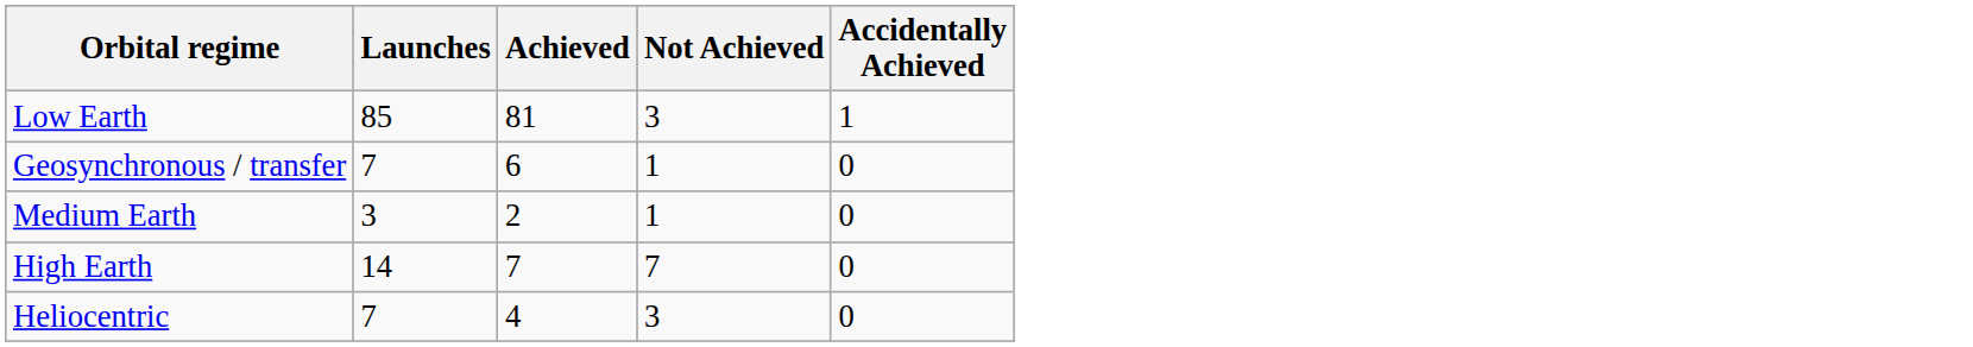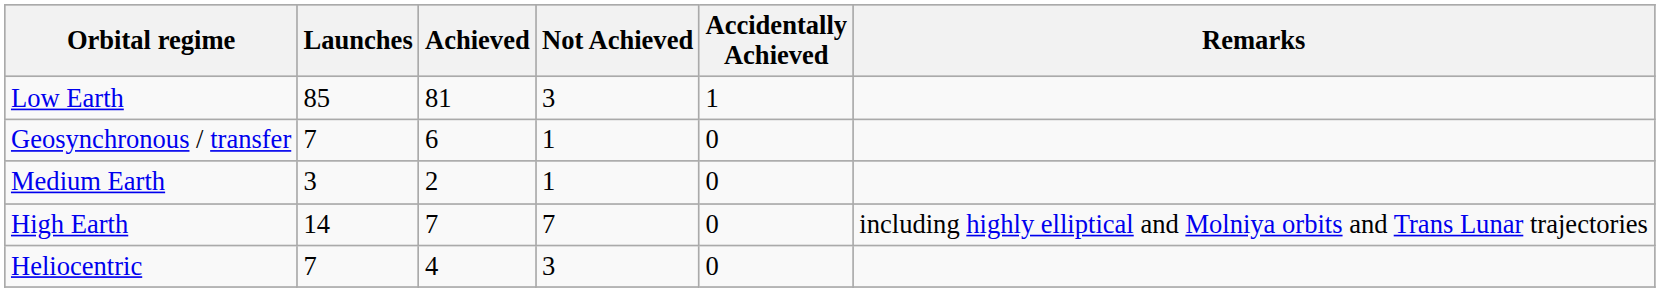+ column: Remarks | including highly elliptical and Molniya orbits and Trans Lunar trajectories
